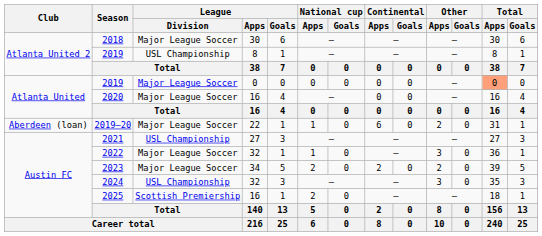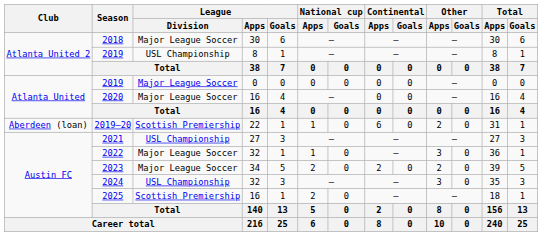2019 / 0 | Total / Apps: lightsalmon background -> no background
2019–20 | League / Division: Major League Soccer -> Scottish Premiership
